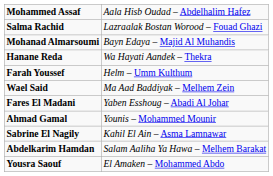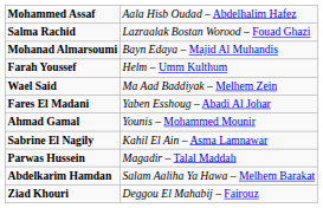- row: Hanane Reda | Wa Hayati Aandek – Thekra
+ row: Parwas Hussein | Magadir – Talal Maddah
- row: Yousra Saouf | El Amaken – Mohammed Abdo
+ row: Ziad Khouri | Deggou El Mahabij – Fairouz
